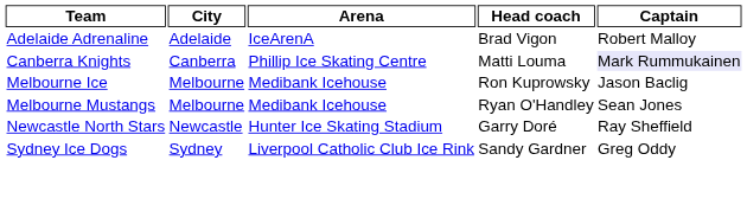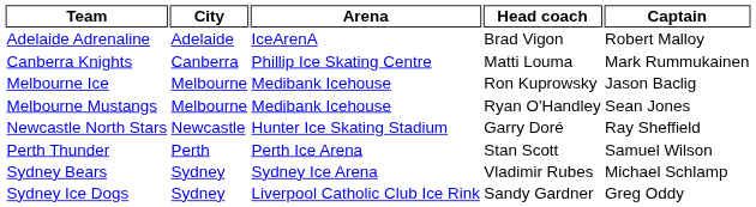Canberra Knights | Captain: lavender background -> no background
+ row: Perth Thunder | Perth | Perth Ice Arena | Stan Scott | Samuel Wilson
+ row: Sydney Bears | Sydney | Sydney Ice Arena | Vladimir Rubes | Michael Schlamp
